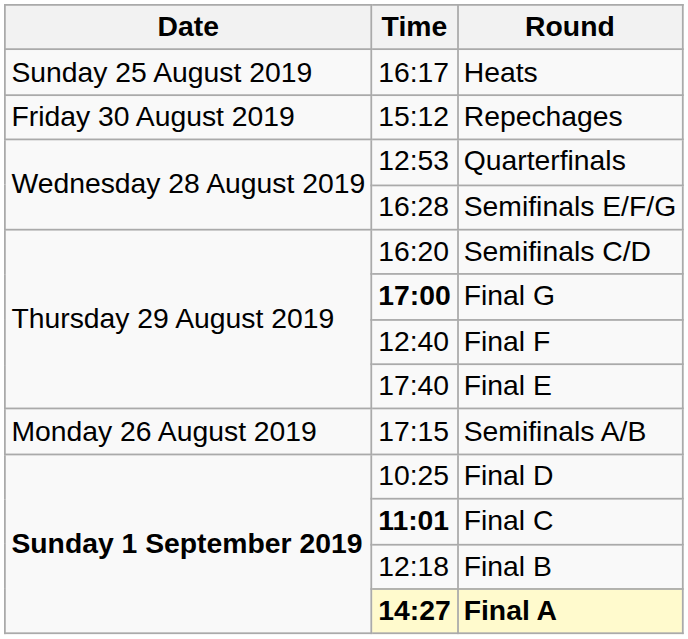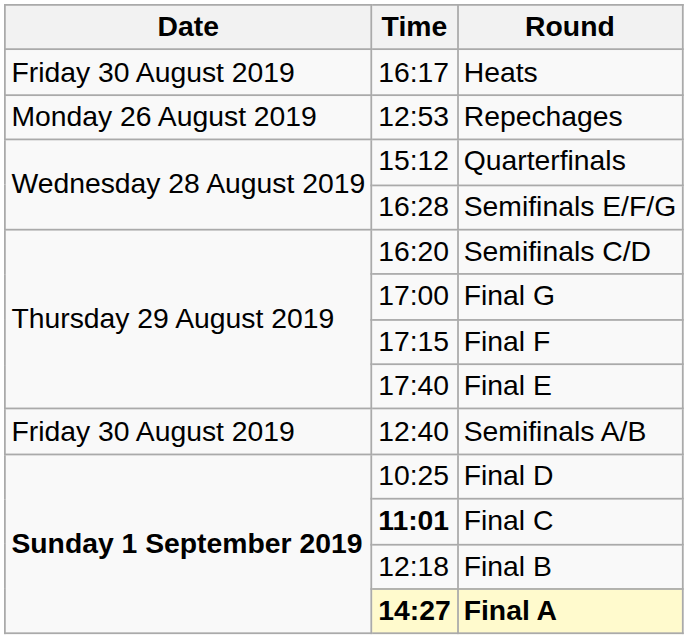Heats | Date: Sunday 25 August 2019 -> Friday 30 August 2019
Repechages | Date: Friday 30 August 2019 -> Monday 26 August 2019
Repechages | Time: 15:12 -> 12:53
Quarterfinals | Time: 12:53 -> 15:12
Final G | Time: bold -> normal
Final F | Time: 12:40 -> 17:15
Semifinals A/B | Date: Monday 26 August 2019 -> Friday 30 August 2019
Semifinals A/B | Time: 17:15 -> 12:40
